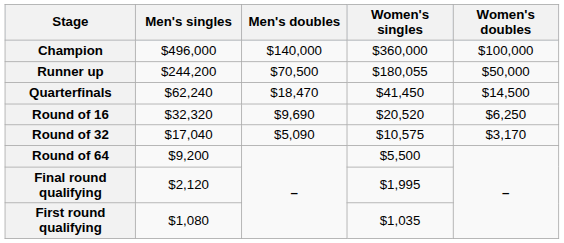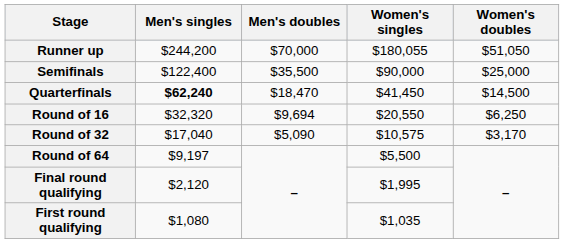- row: Champion | $496,000 | $140,000 | $360,000 | $100,000
Runner up | Men's doubles: $70,500 -> $70,000
Runner up | Women's doubles: $50,000 -> $51,050
+ row: Semifinals | $122,400 | $35,500 | $90,000 | $25,000
Quarterfinals | Men's singles: normal -> bold
Round of 16 | Men's doubles: $9,690 -> $9,694
Round of 16 | Women's singles: $20,520 -> $20,550
Round of 64 | Men's singles: $9,200 -> $9,197
